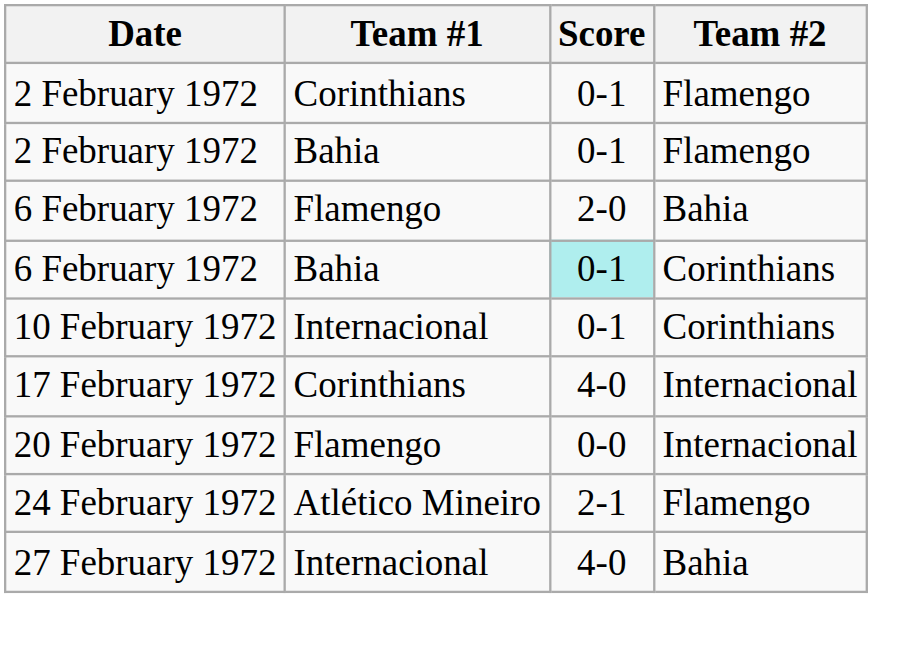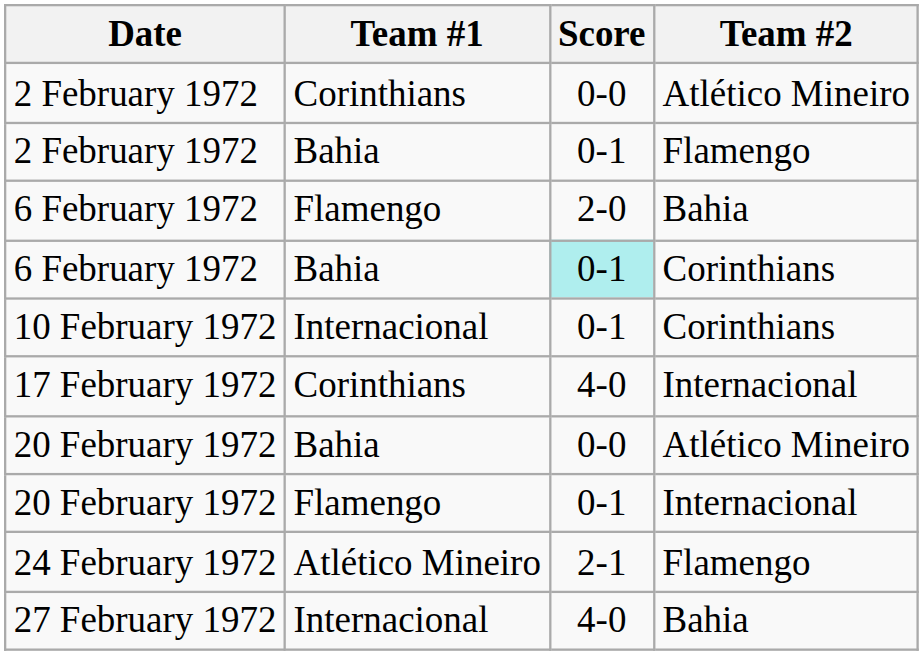2 February 1972 / Corinthians | Score: 0-1 -> 0-0
2 February 1972 / Corinthians | Team #2: Flamengo -> Atlético Mineiro
+ row: 20 February 1972 | Bahia | 0-0 | Atlético Mineiro
20 February 1972 / Flamengo | Score: 0-0 -> 0-1
